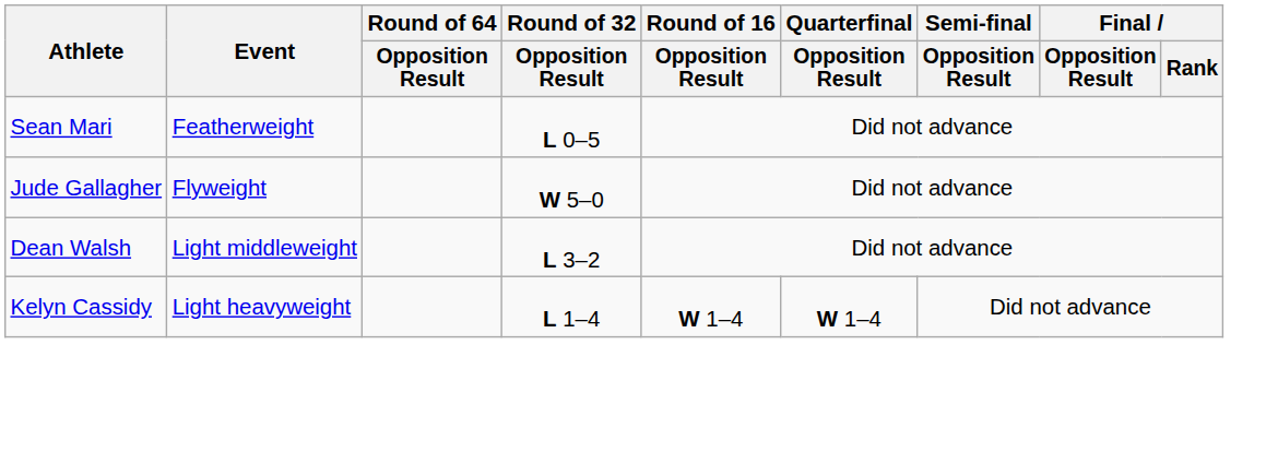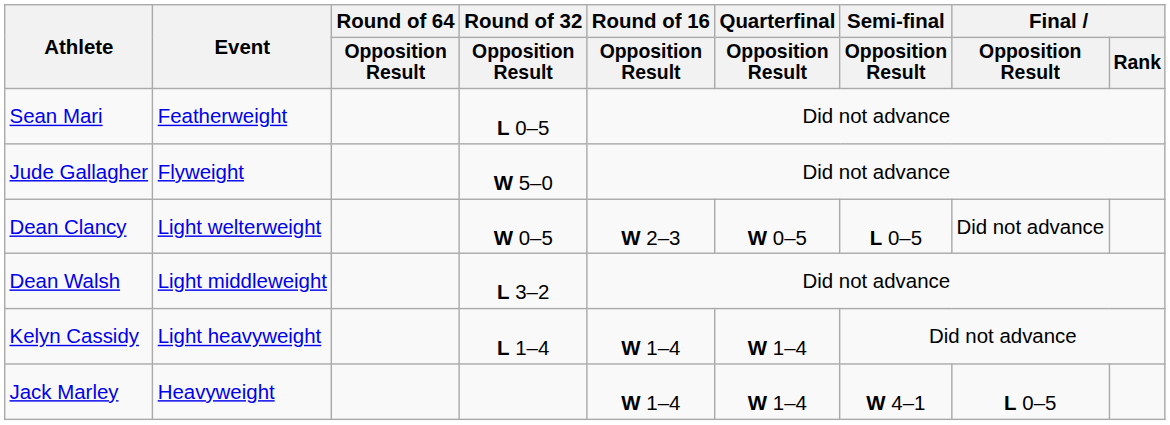+ row: Dean Clancy | Light welterweight | W 0–5 | W 2–3 | W 0–5 | L 0–5 | Did not advance
+ row: Jack Marley | Heavyweight | W 1–4 | W 1–4 | W 4–1 | L 0–5
